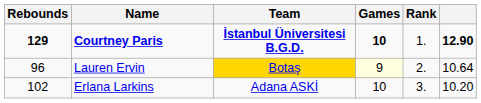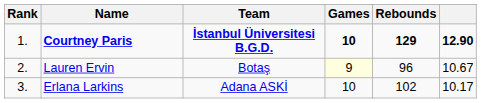columns swapped: Rank <-> Rebounds
Lauren Ervin | Team: gold background -> no background
Lauren Ervin | column 6: 10.64 -> 10.67
Erlana Larkins | column 6: 10.20 -> 10.17
